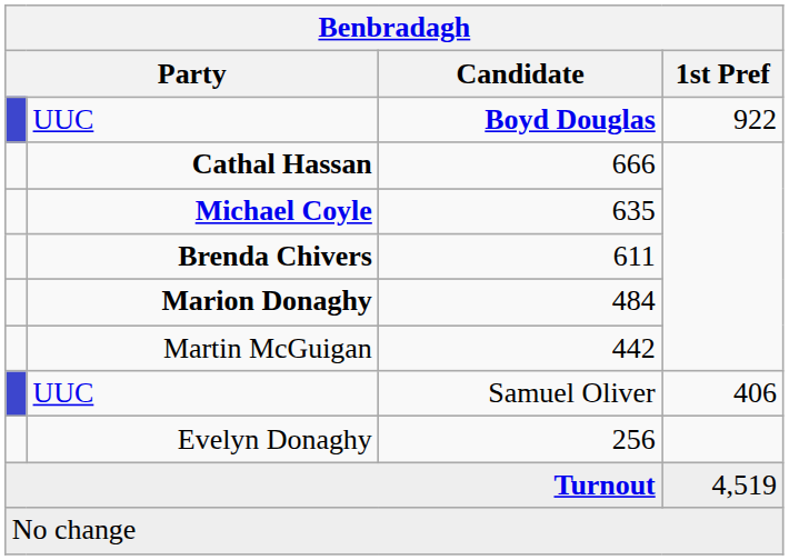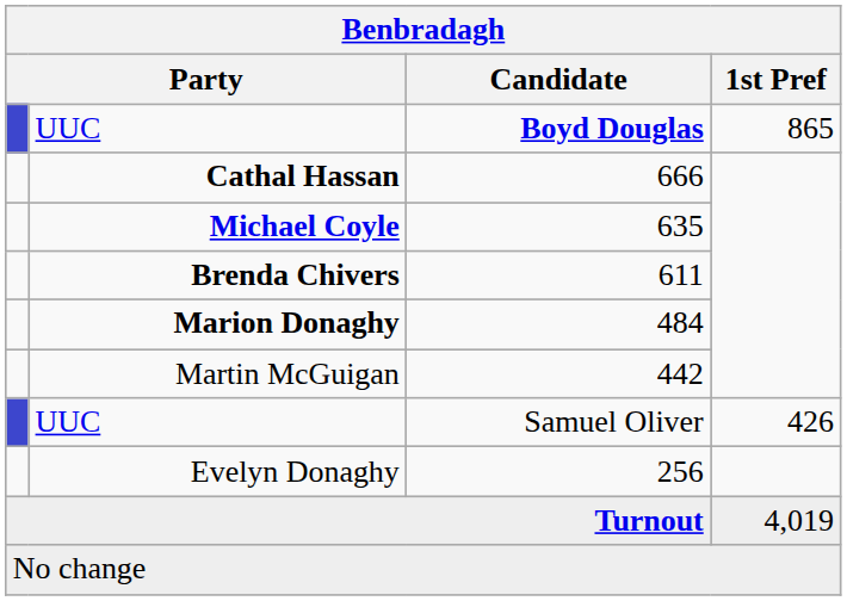UUC / Boyd Douglas | 1st Pref: 922 -> 865
UUC / Samuel Oliver | 1st Pref: 406 -> 426
Turnout | 1st Pref: 4,519 -> 4,019
